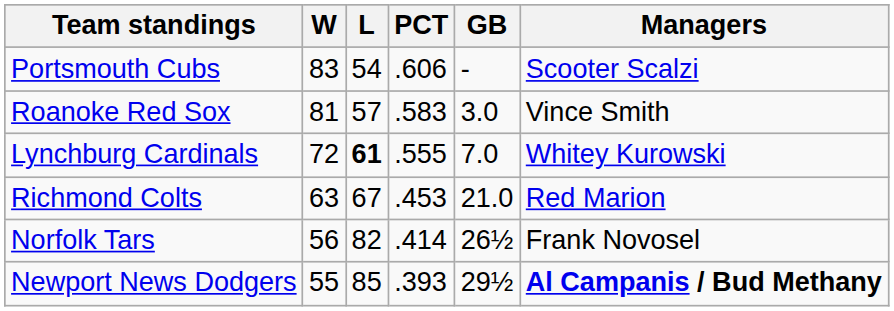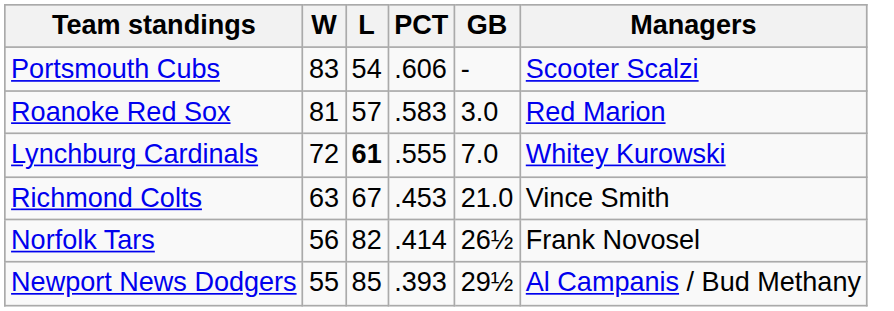Roanoke Red Sox | Managers: Vince Smith -> Red Marion
Richmond Colts | Managers: Red Marion -> Vince Smith
Newport News Dodgers | Managers: bold -> normal
